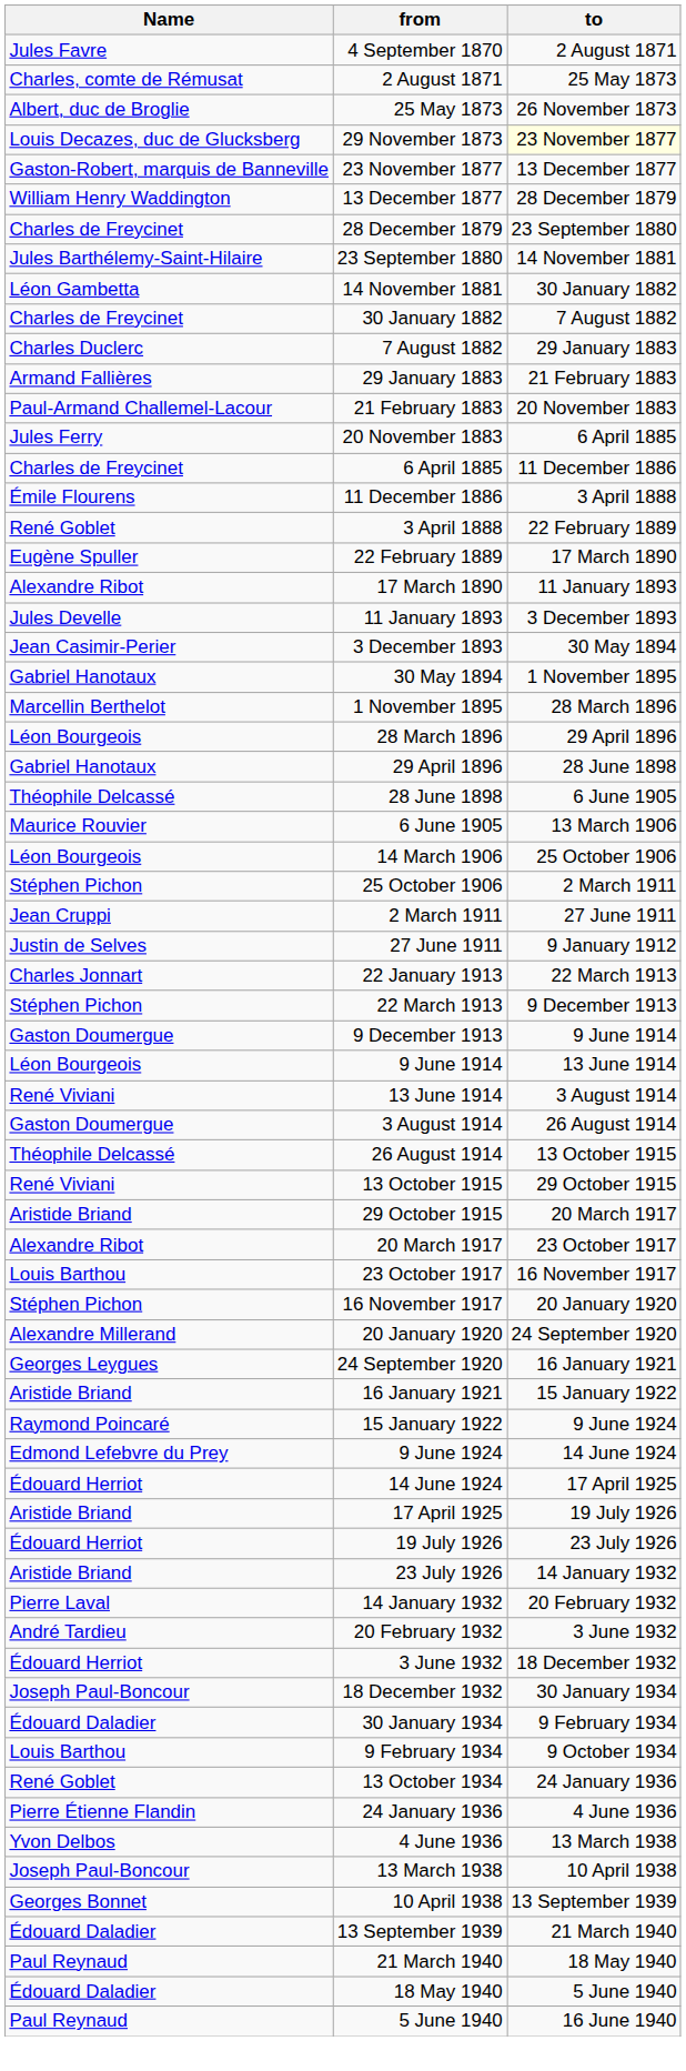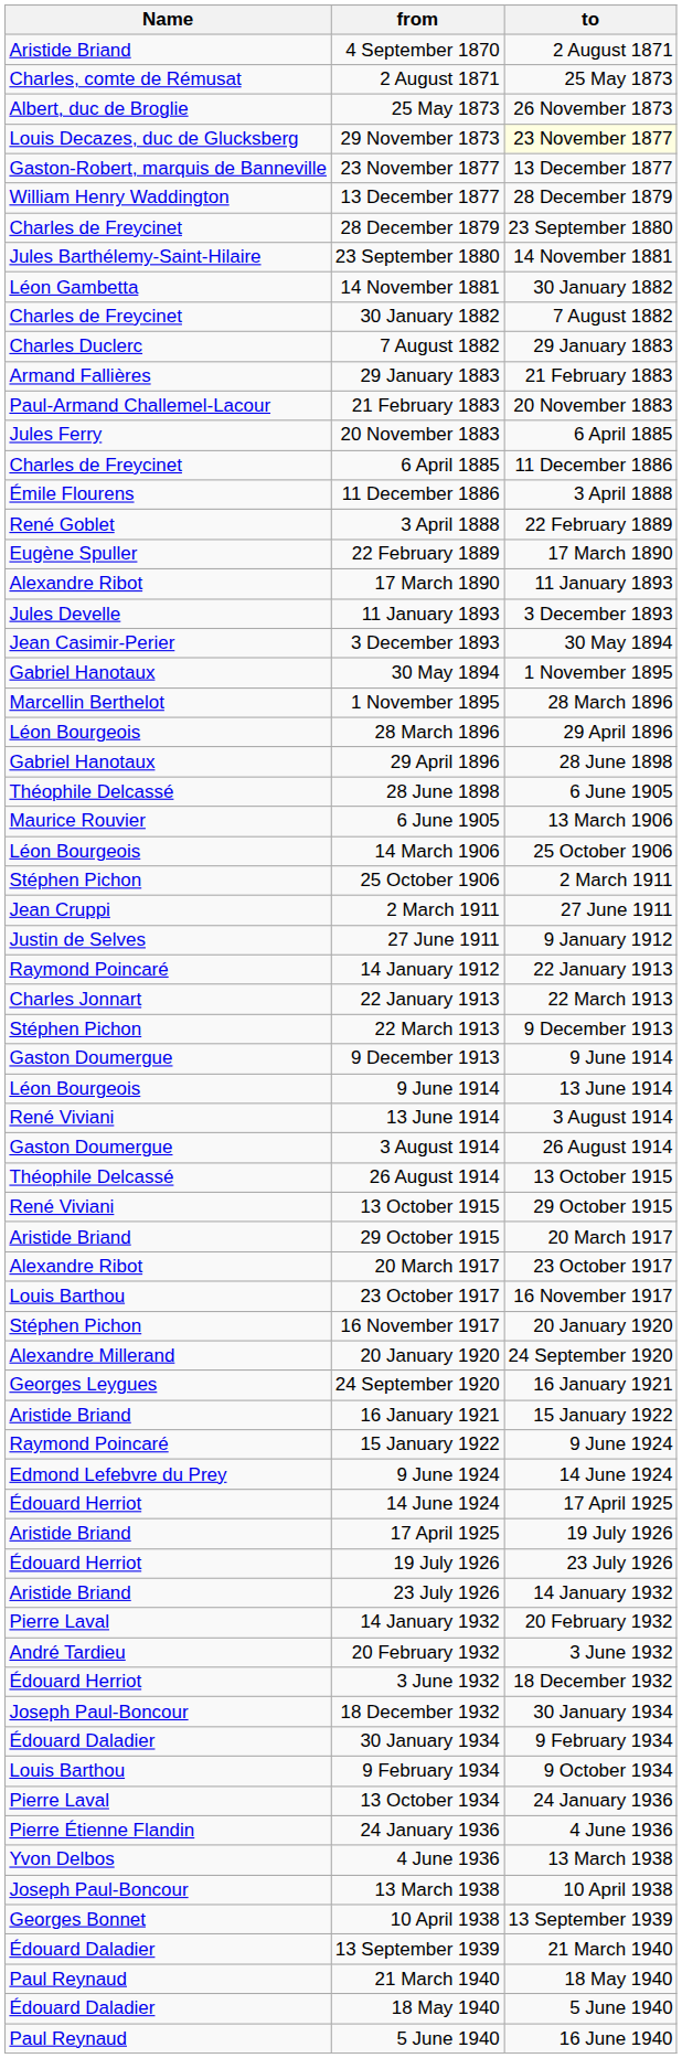4 September 1870 | Name: Jules Favre -> Aristide Briand
+ row: Raymond Poincaré | 14 January 1912 | 22 January 1913
13 October 1934 | Name: René Goblet -> Pierre Laval
